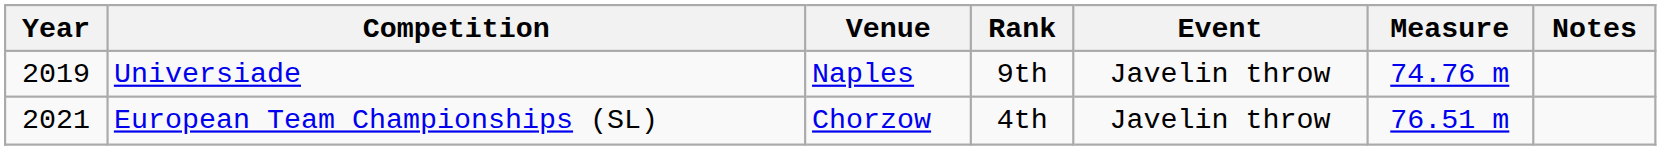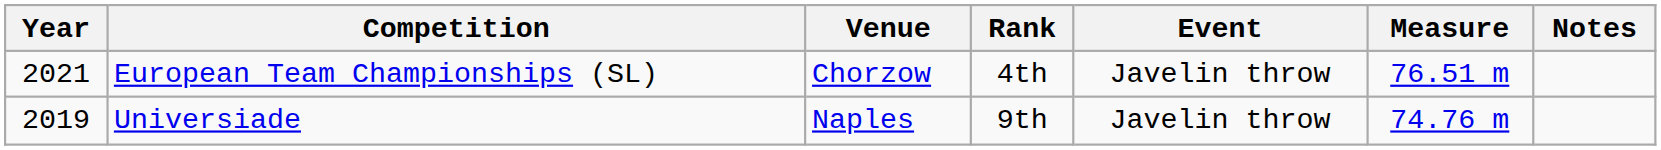rows swapped: Universiade <-> European Team Championships (SL)
